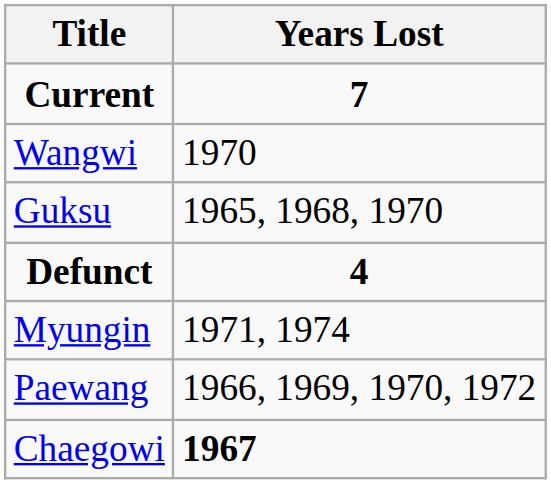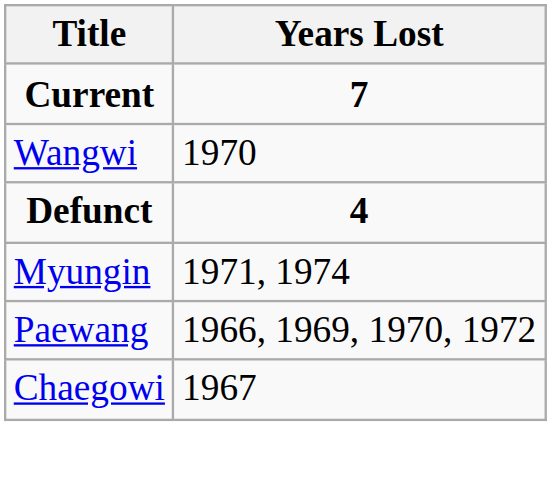- row: Guksu | 1965, 1968, 1970
Chaegowi | Years Lost: bold -> normal
